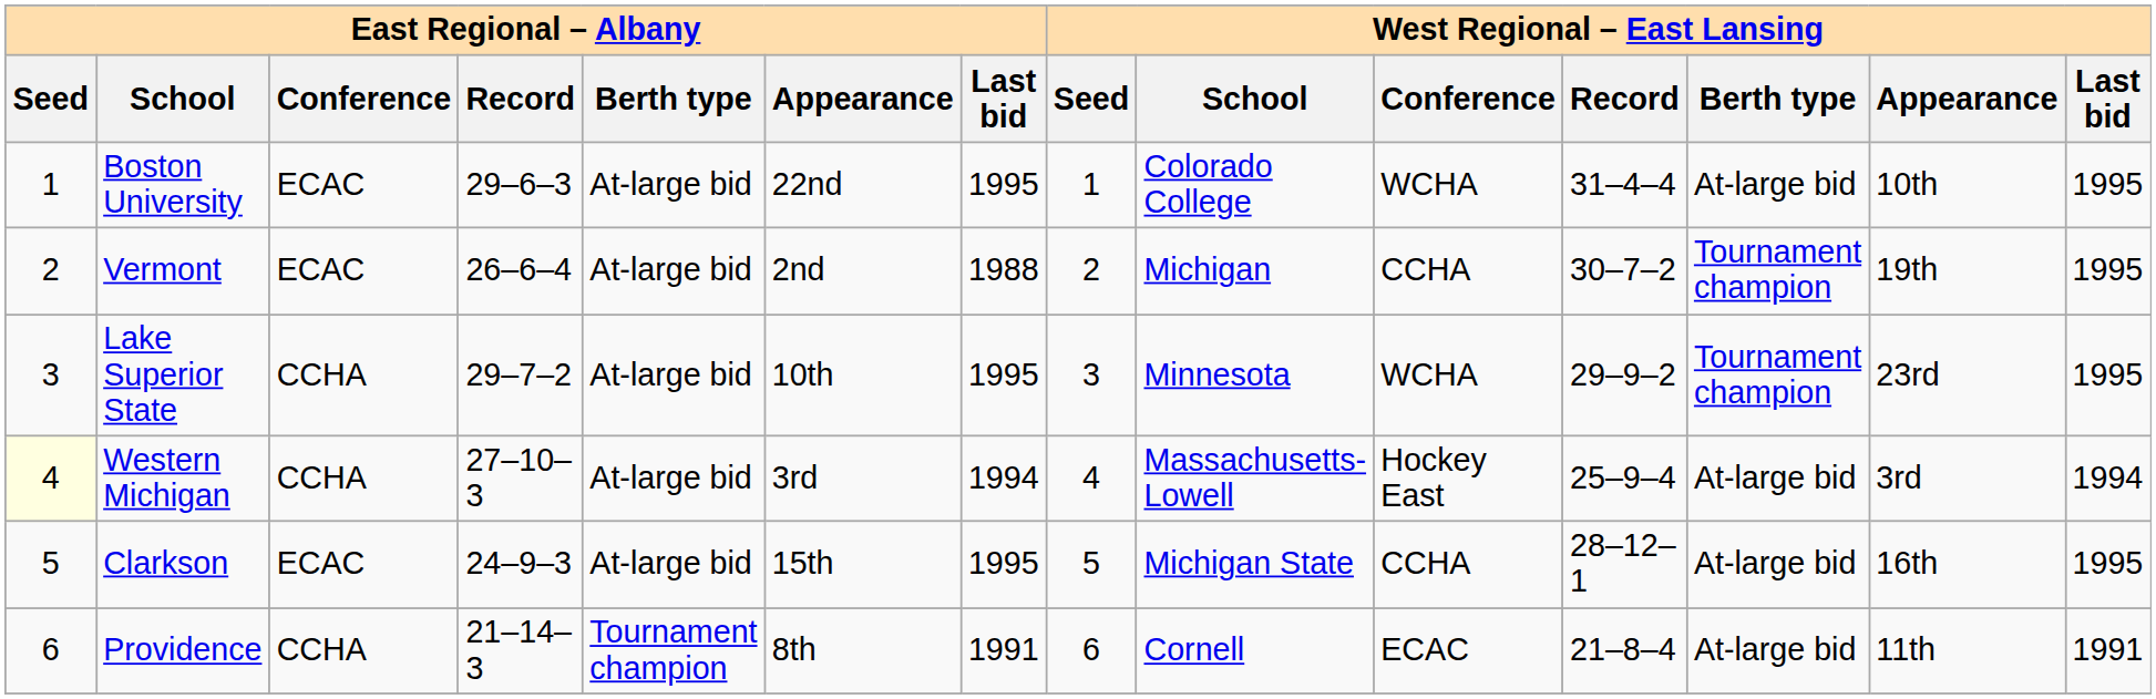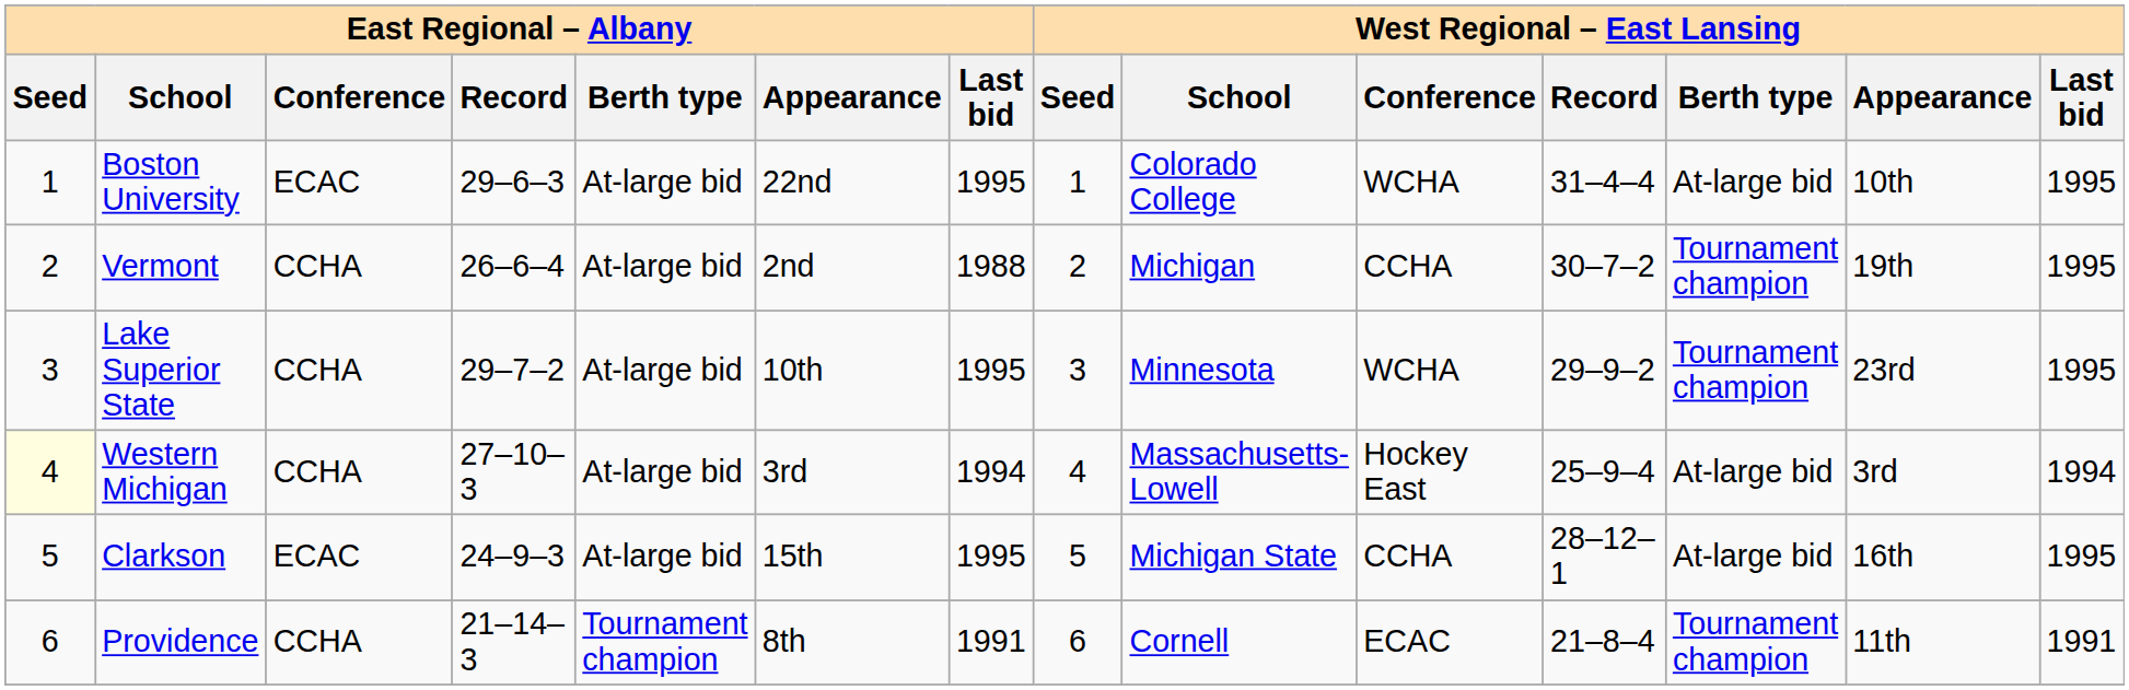Vermont | East Regional – Albany / Conference: ECAC -> CCHA
Providence | West Regional – East Lansing / Berth type: At-large bid -> Tournament champion
